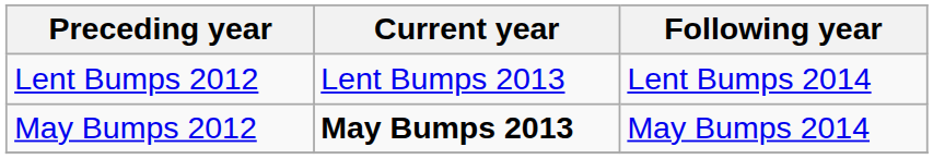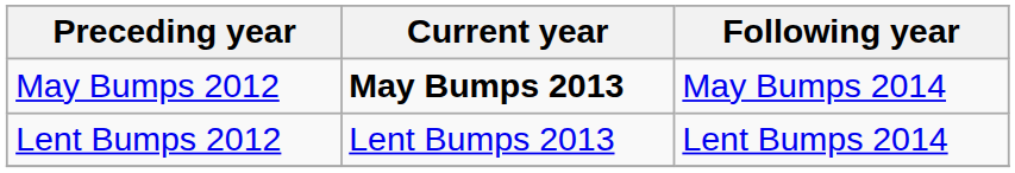rows swapped: May Bumps 2012 <-> Lent Bumps 2012
